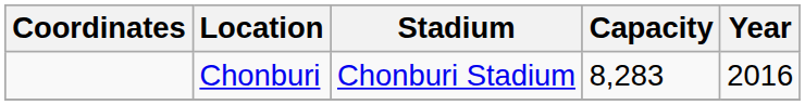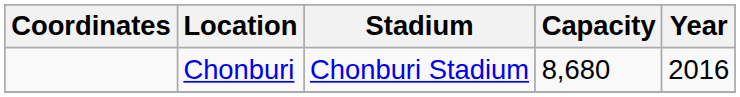Chonburi | Capacity: 8,283 -> 8,680
